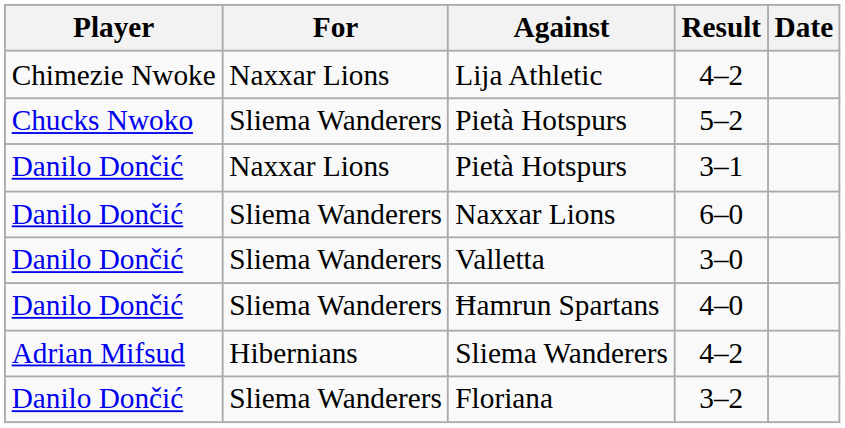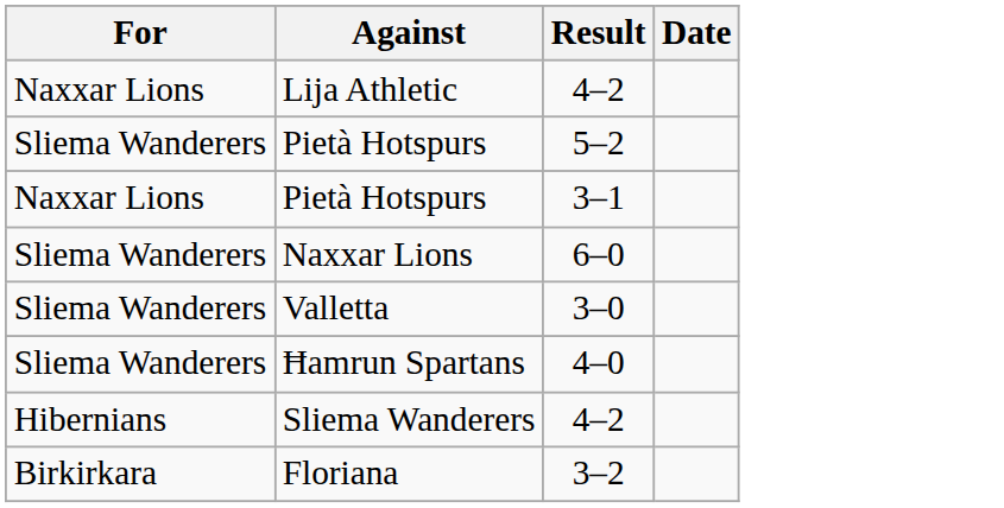- column: Player | Chimezie Nwoke | Chucks Nwoko | Danilo Dončić | Danilo Dončić | Danilo Dončić | Danilo Dončić | Adrian Mifsud | Danilo Dončić
Floriana | For: Sliema Wanderers -> Birkirkara
